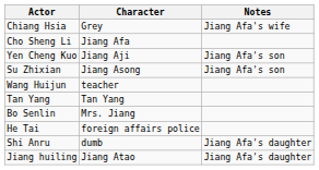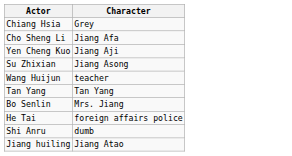- column: Notes | Jiang Afa's wife | Jiang Afa's son | Jiang Afa's son | Jiang Afa's daughter | Jiang Afa's daughter
